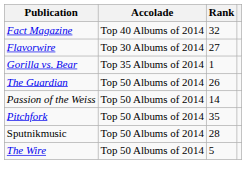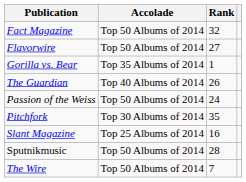Fact Magazine | Accolade: Top 40 Albums of 2014 -> Top 50 Albums of 2014
Flavorwire | Accolade: Top 30 Albums of 2014 -> Top 50 Albums of 2014
The Guardian | Accolade: Top 50 Albums of 2014 -> Top 40 Albums of 2014
Passion of the Weiss | Rank: 14 -> 24
Pitchfork | Accolade: Top 50 Albums of 2014 -> Top 30 Albums of 2014
+ row: Slant Magazine | Top 25 Albums of 2014 | 16
The Wire | Rank: 5 -> 7
